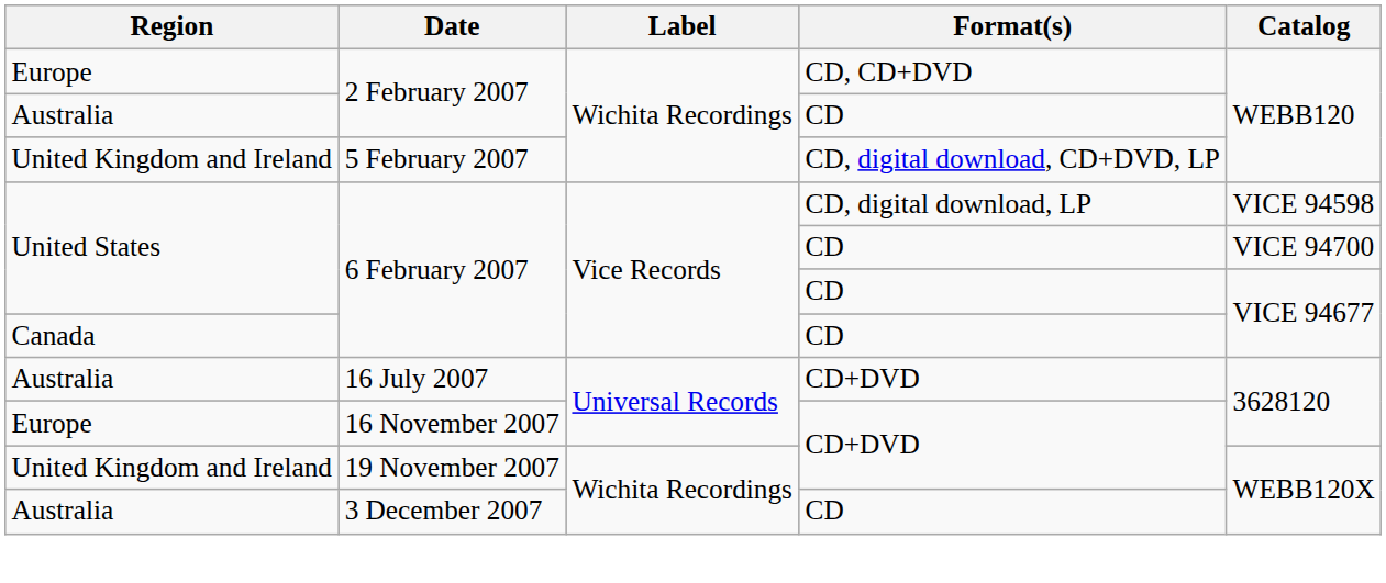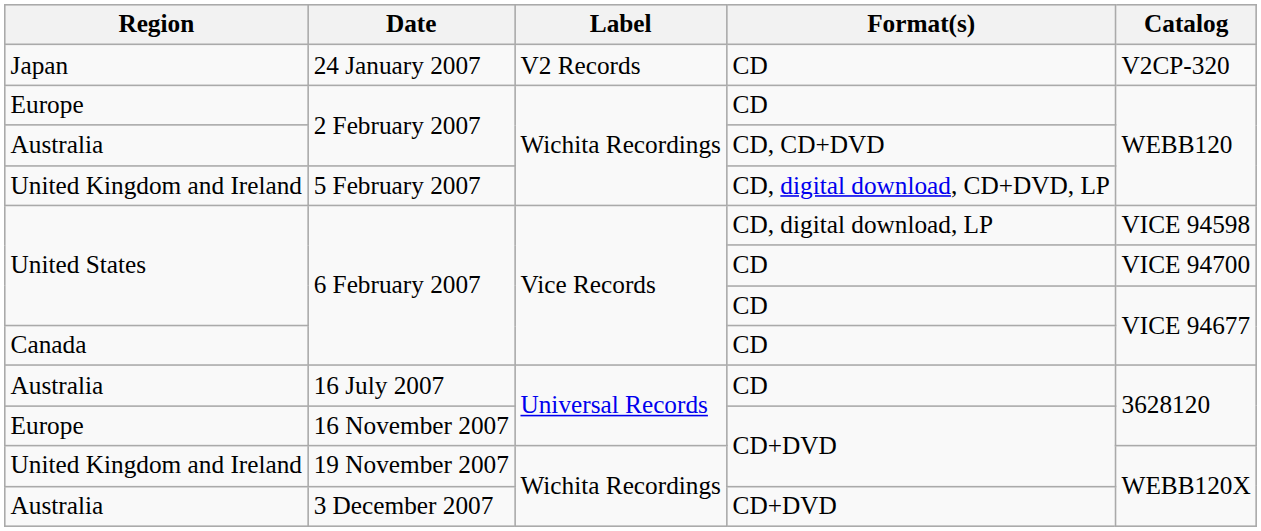+ row: Japan | 24 January 2007 | V2 Records | CD | V2CP-320
Europe / 2 February 2007 | Format(s): CD, CD+DVD -> CD
Australia / 2 February 2007 | Format(s): CD -> CD, CD+DVD
16 July 2007 | Format(s): CD+DVD -> CD
3 December 2007 | Format(s): CD -> CD+DVD
